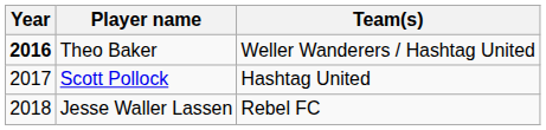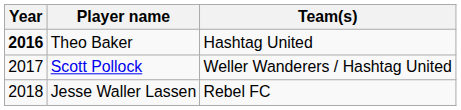Theo Baker | Team(s): Weller Wanderers / Hashtag United -> Hashtag United
Scott Pollock | Team(s): Hashtag United -> Weller Wanderers / Hashtag United
